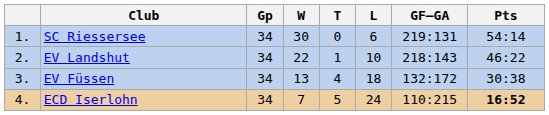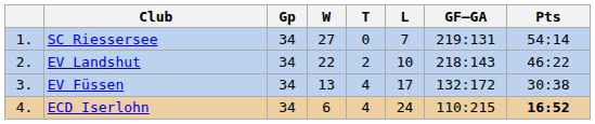SC Riessersee | W: 30 -> 27
SC Riessersee | L: 6 -> 7
EV Landshut | T: 1 -> 2
EV Füssen | L: 18 -> 17
ECD Iserlohn | W: 7 -> 6
ECD Iserlohn | T: 5 -> 4
